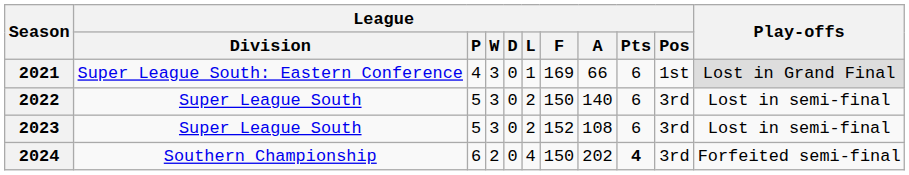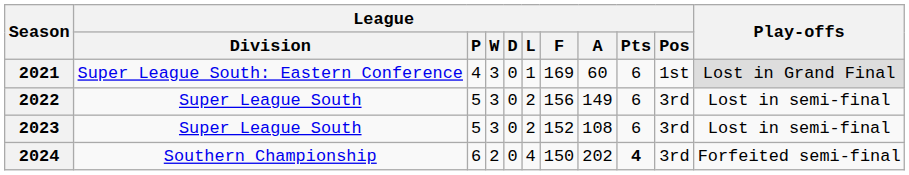2021 | League / A: 66 -> 60
2022 | League / F: 150 -> 156
2022 | League / A: 140 -> 149
